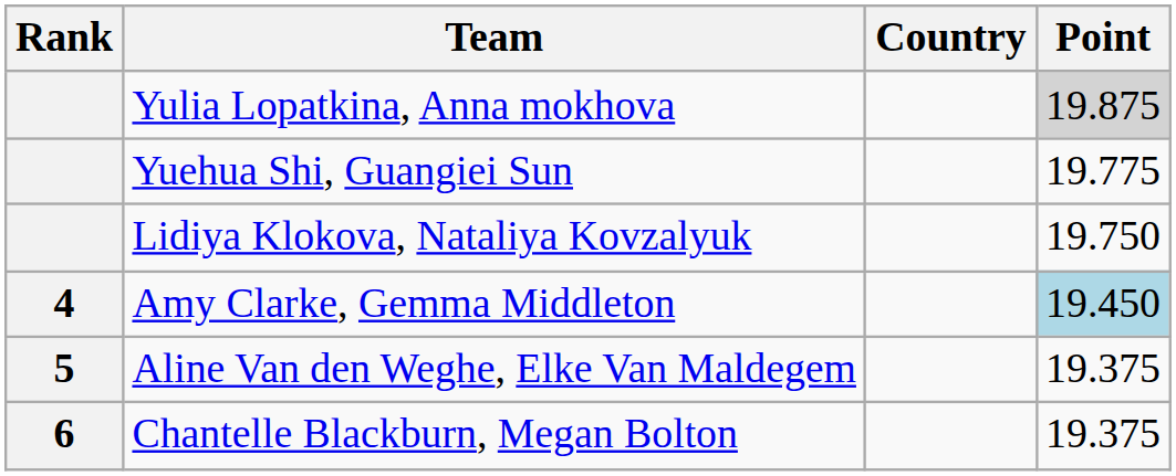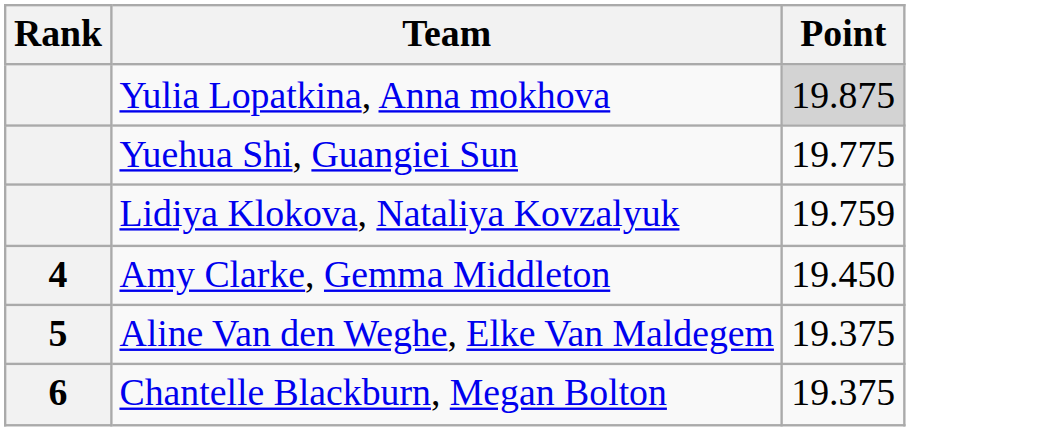- column: Country
Lidiya Klokova, Nataliya Kovzalyuk | Point: 19.750 -> 19.759
Amy Clarke, Gemma Middleton | Point: lightblue background -> no background
